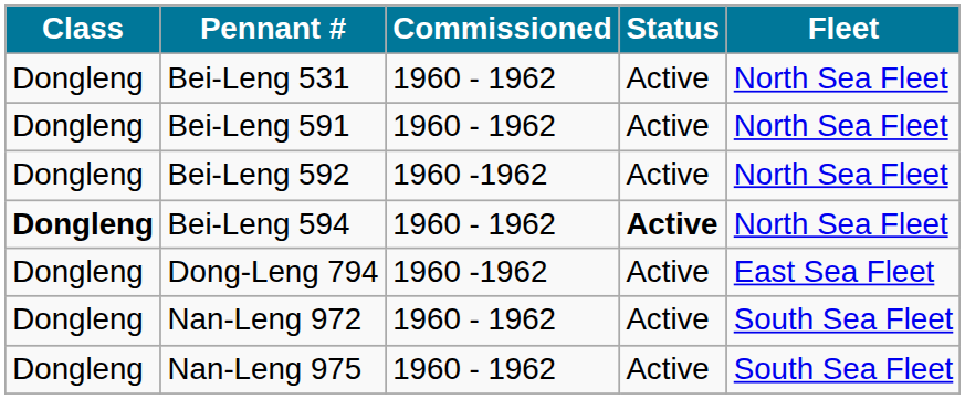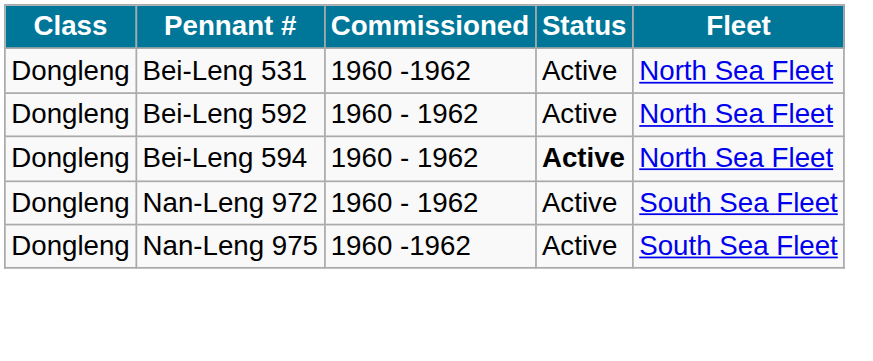Bei-Leng 531 | Commissioned: 1960 - 1962 -> 1960 -1962
- row: Dongleng | Bei-Leng 591 | 1960 - 1962 | Active | North Sea Fleet
Bei-Leng 592 | Commissioned: 1960 -1962 -> 1960 - 1962
Bei-Leng 594 | Class: bold -> normal
- row: Dongleng | Dong-Leng 794 | 1960 -1962 | Active | East Sea Fleet
Nan-Leng 975 | Commissioned: 1960 - 1962 -> 1960 -1962
